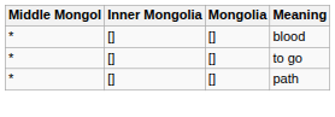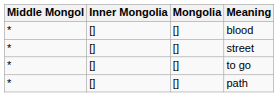+ row: * | [] | [] | street
